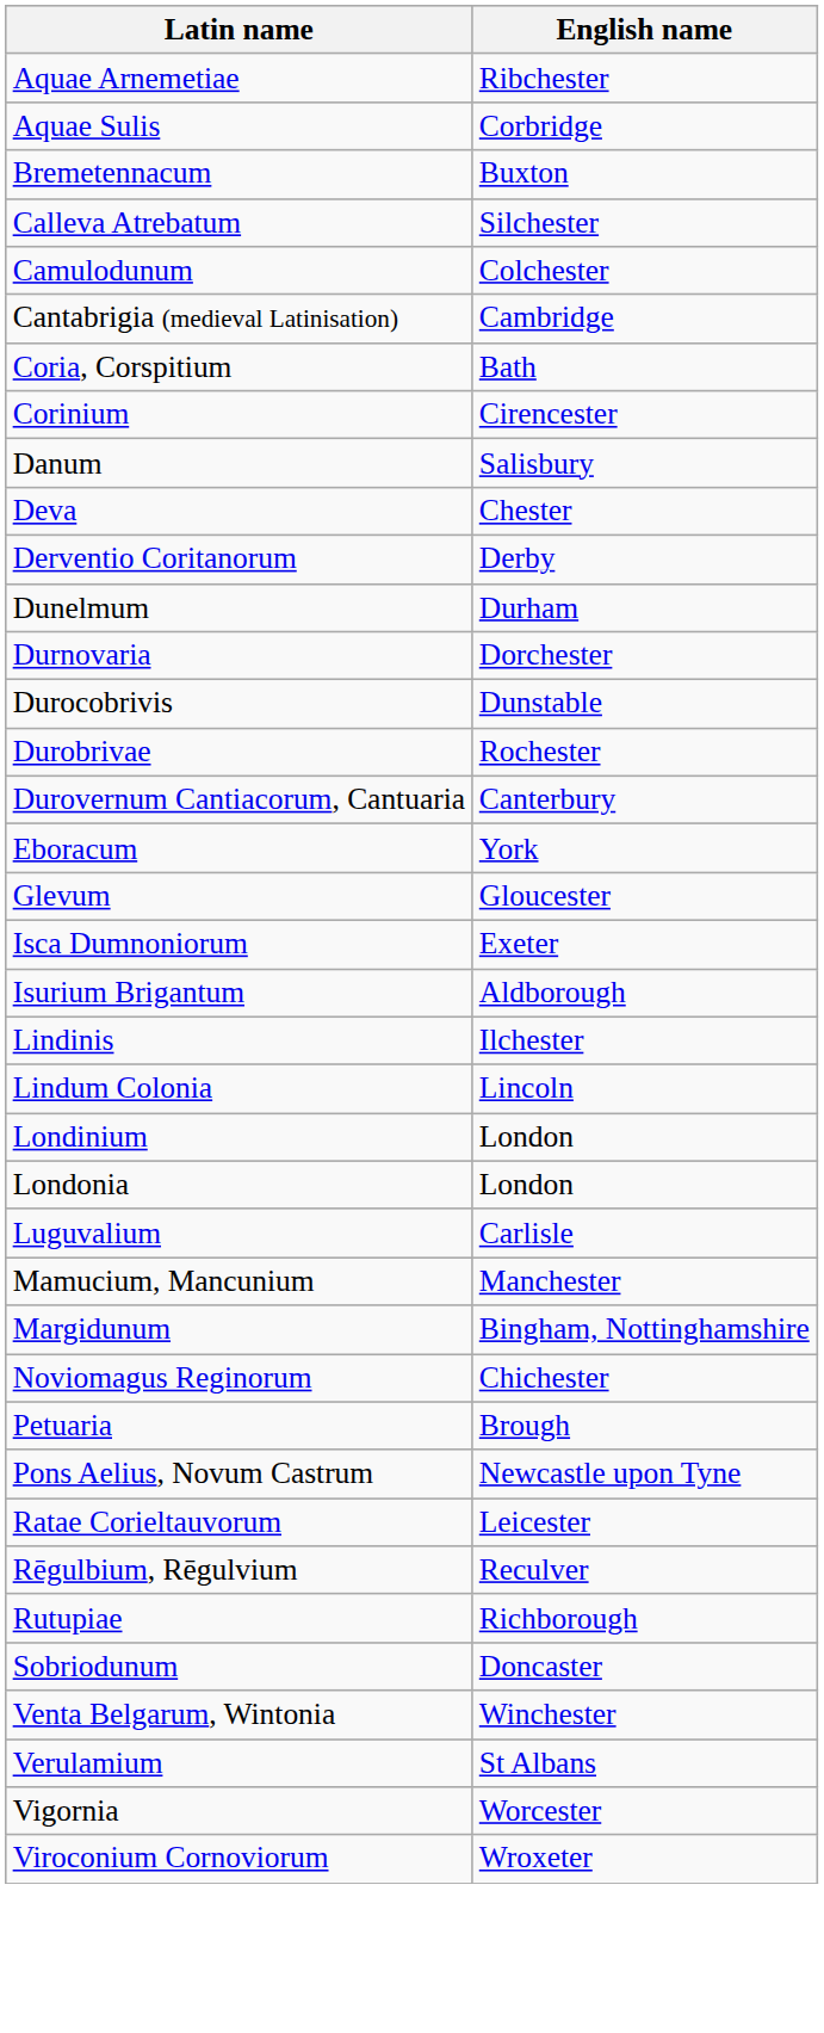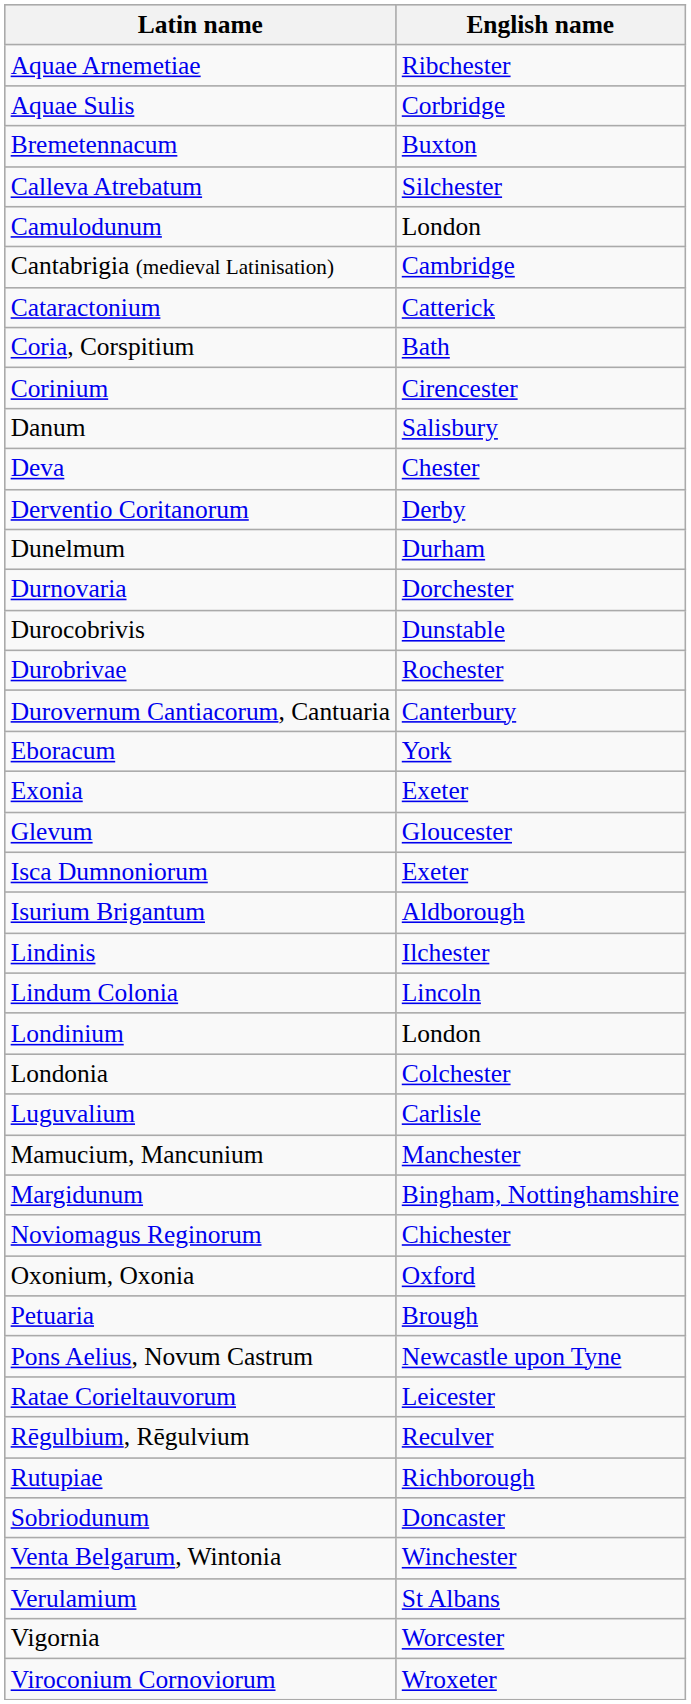Camulodunum | English name: Colchester -> London
+ row: Cataractonium | Catterick
+ row: Exonia | Exeter
Londonia | English name: London -> Colchester
+ row: Oxonium, Oxonia | Oxford
